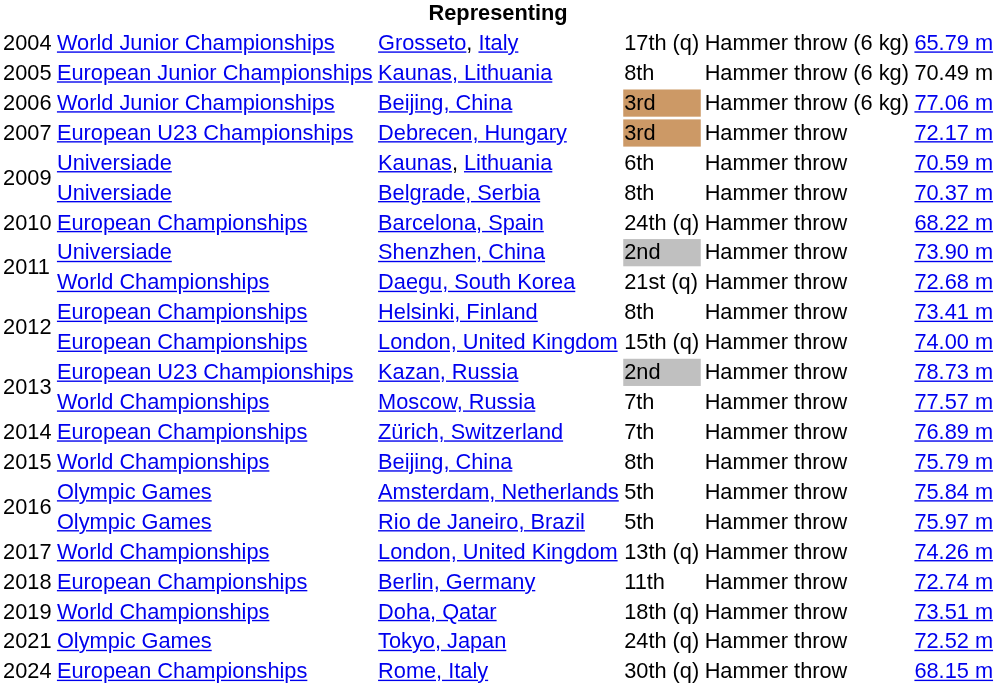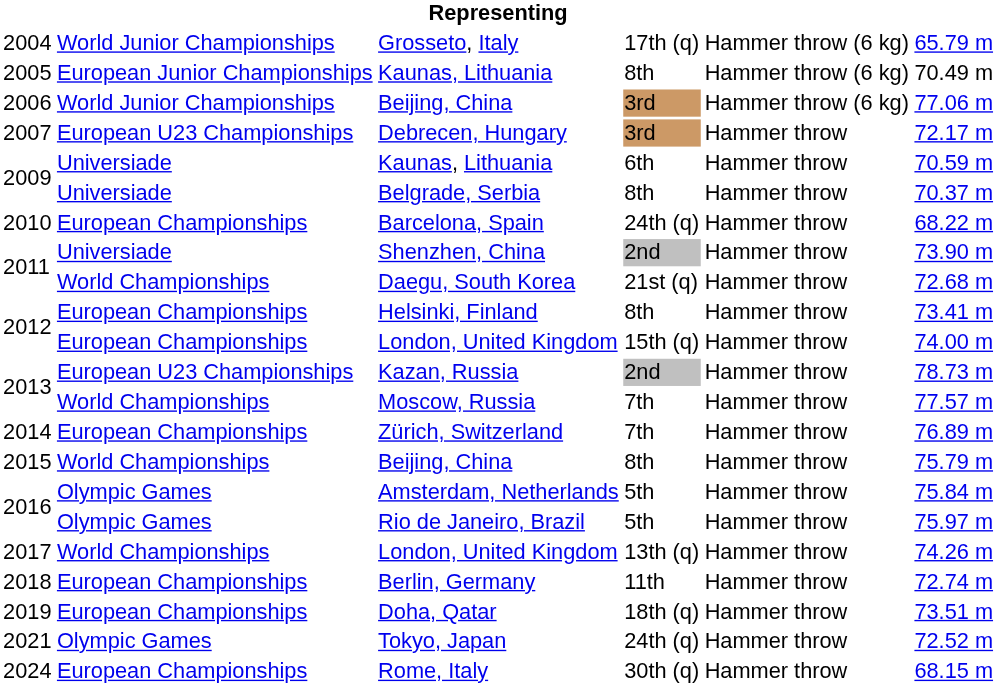Doha, Qatar | column 2: World Championships -> European Championships
